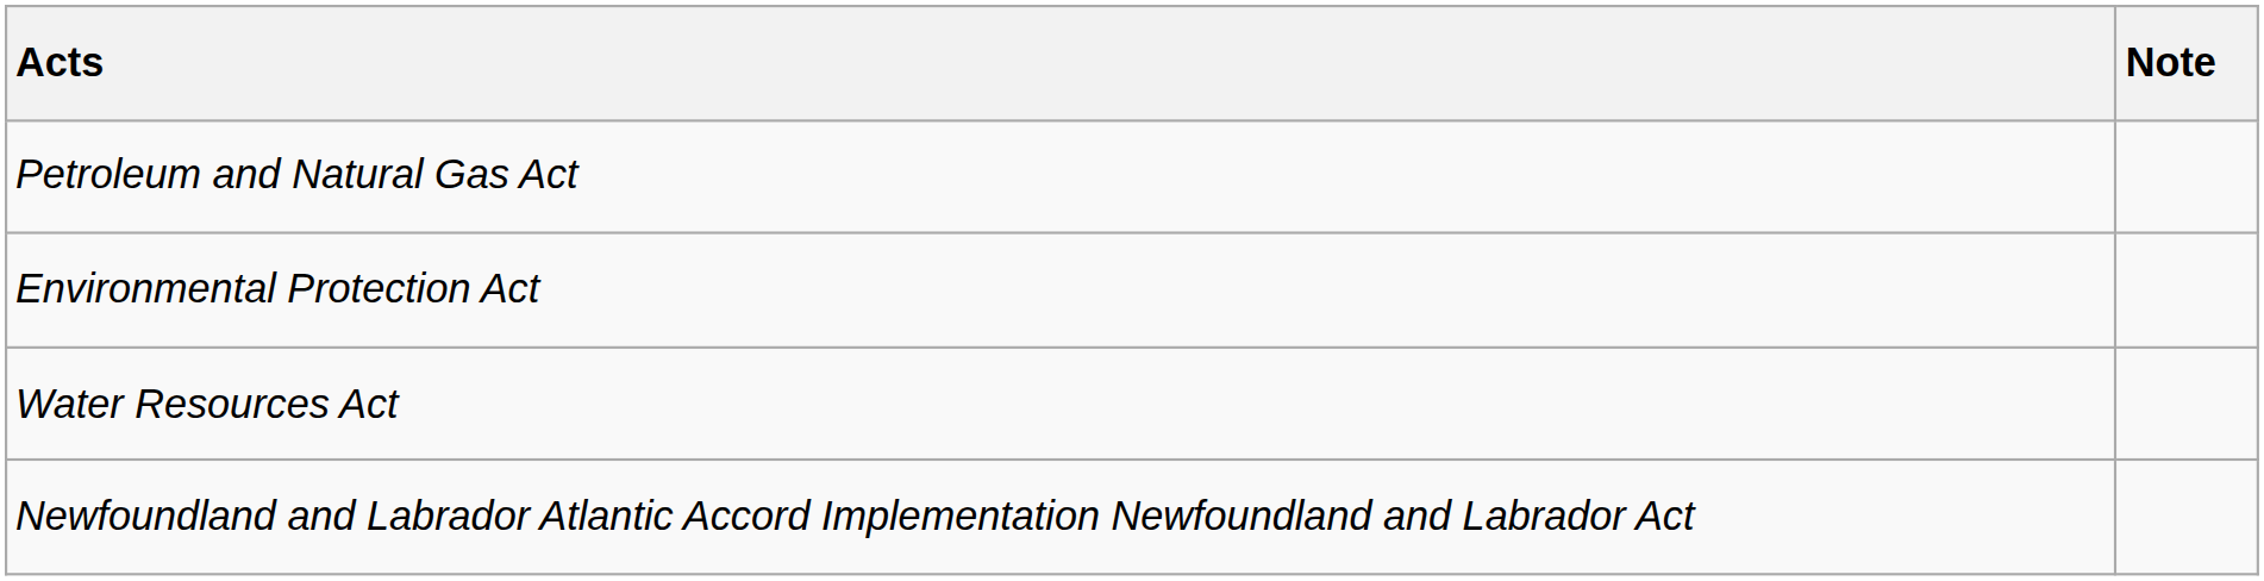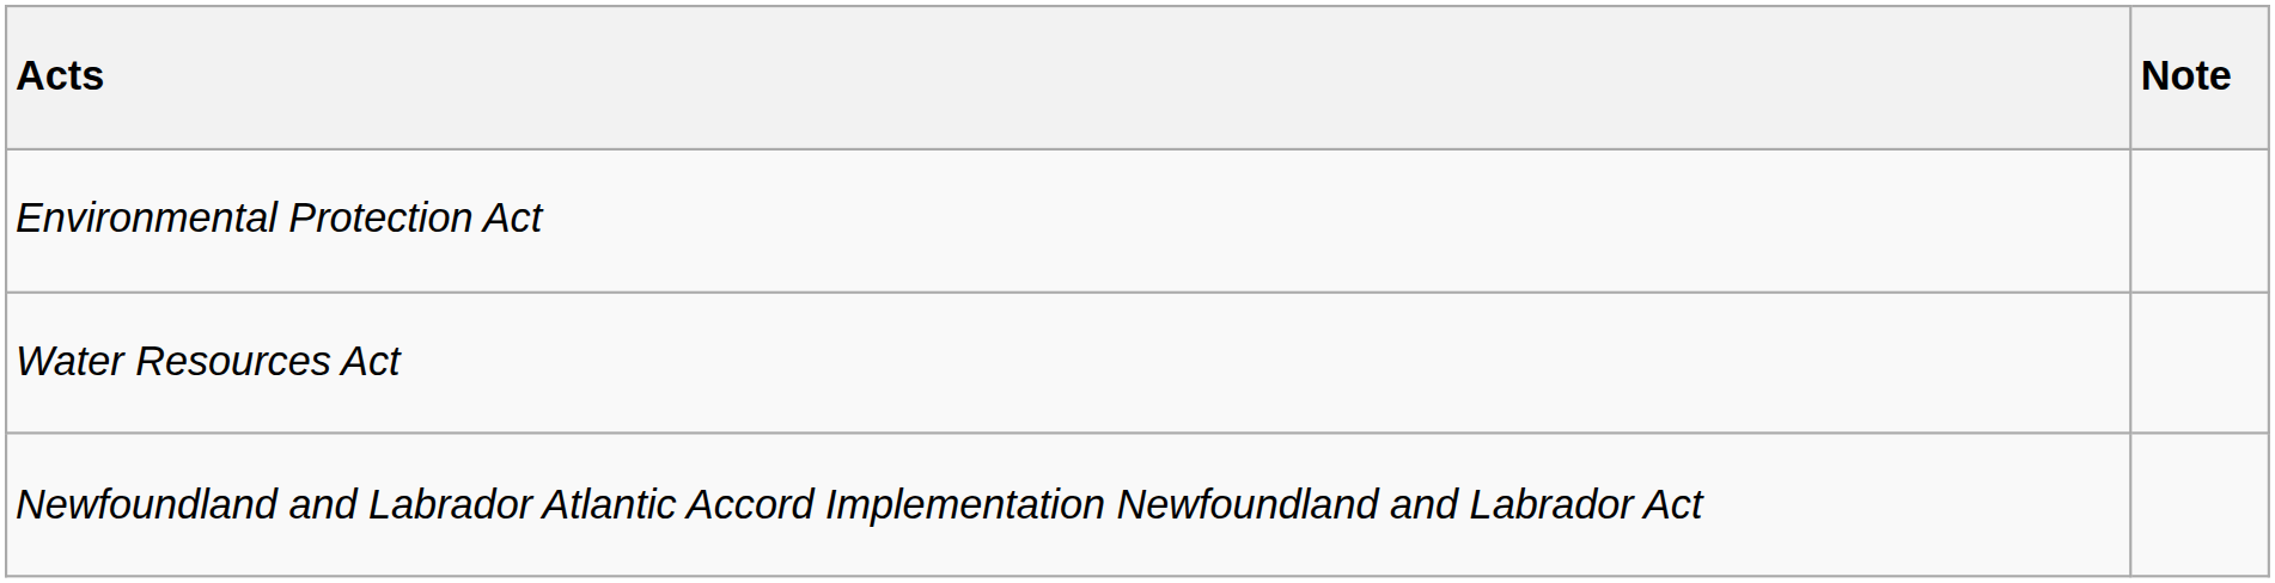- row: Petroleum and Natural Gas Act
